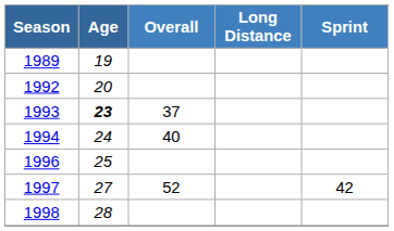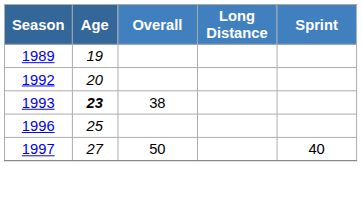1993 | Overall: 37 -> 38
- row: 1994 | 24 | 40
1997 | Overall: 52 -> 50
1997 | Sprint: 42 -> 40
- row: 1998 | 28
